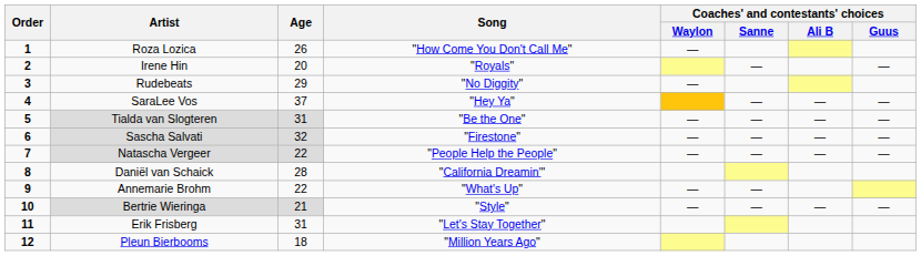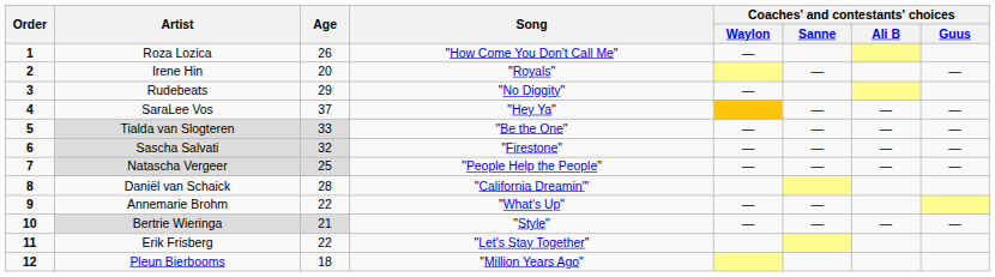Tialda van Slogteren | Age: 31 -> 33
Natascha Vergeer | Age: 22 -> 25
Erik Frisberg | Age: 31 -> 22
